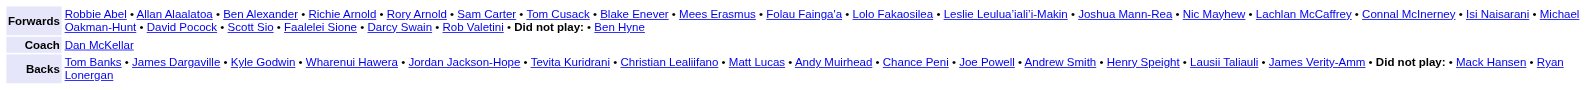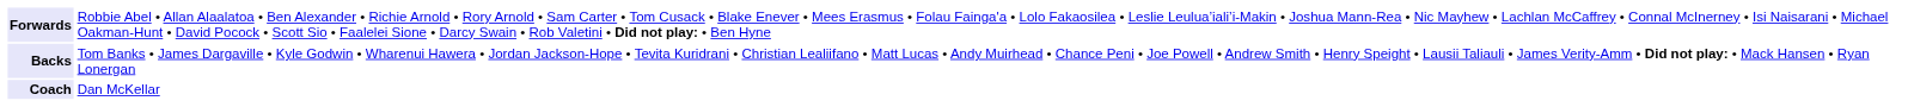rows swapped: Backs <-> Coach
